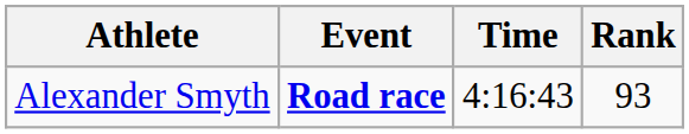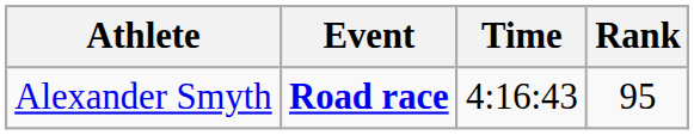Alexander Smyth | Rank: 93 -> 95
